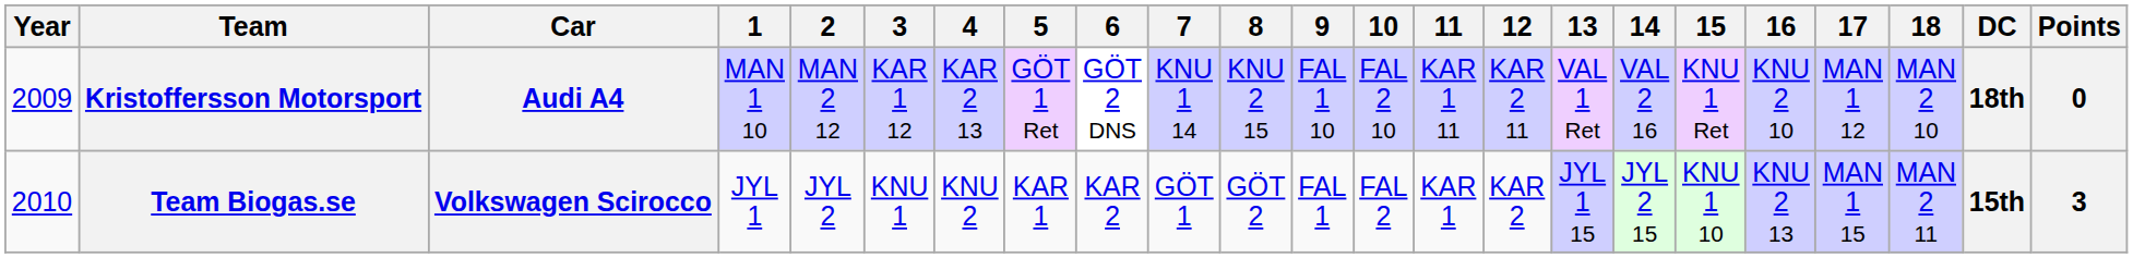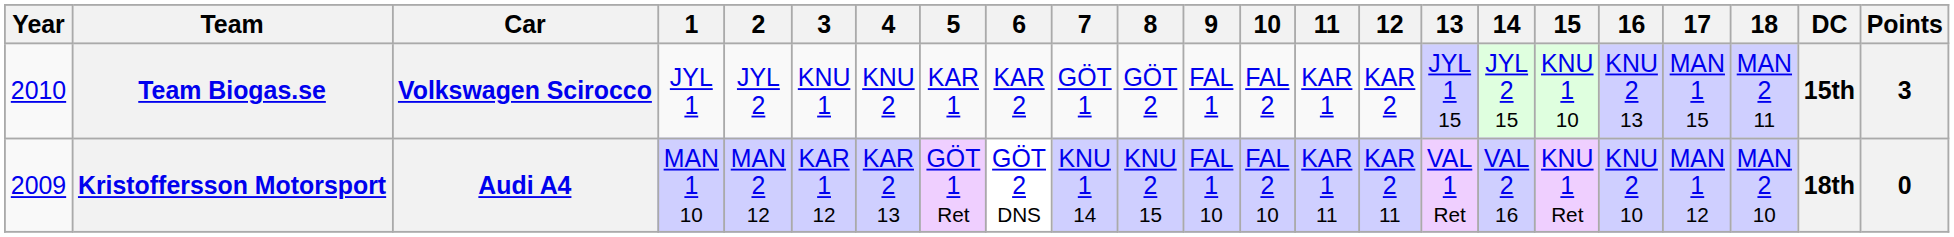rows swapped: Kristoffersson Motorsport <-> Team Biogas.se
